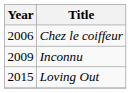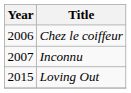Inconnu | Year: 2009 -> 2007
